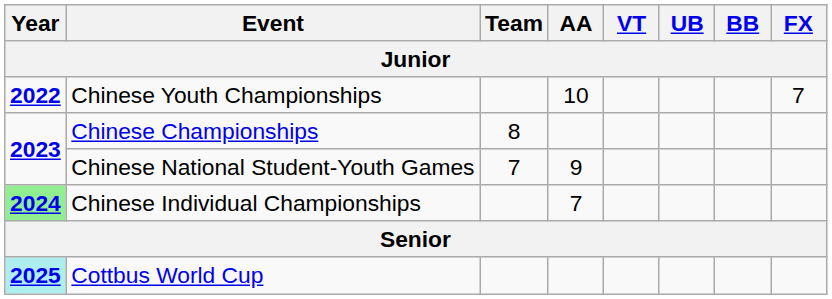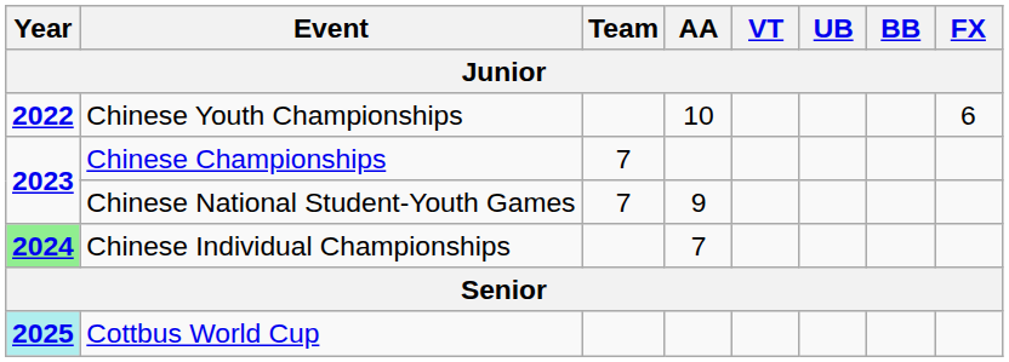Chinese Youth Championships | FX: 7 -> 6
Chinese Championships | Team: 8 -> 7
